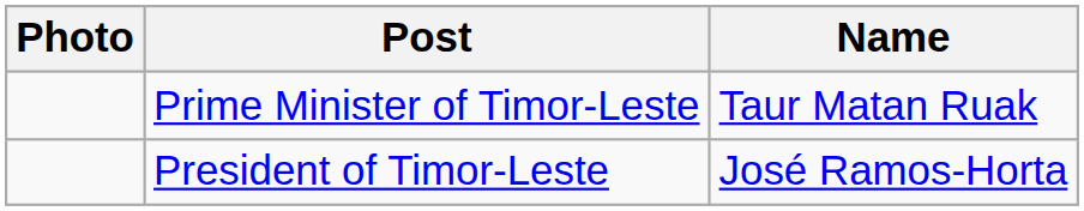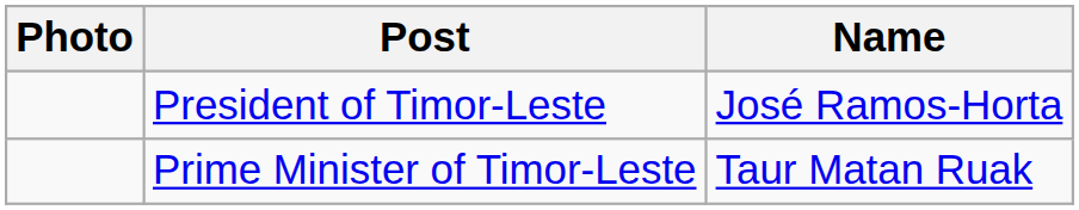rows swapped: President of Timor-Leste <-> Prime Minister of Timor-Leste
